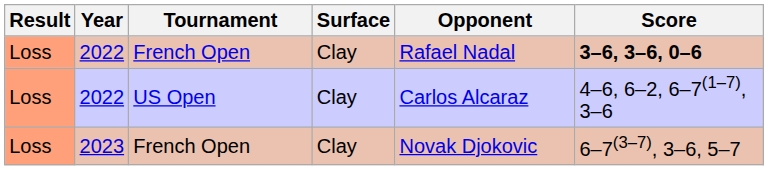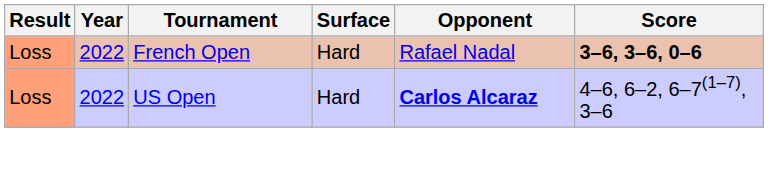2022 / French Open | Surface: Clay -> Hard
2022 / US Open | Surface: Clay -> Hard
2022 / US Open | Opponent: normal -> bold
- row: Loss | 2023 | French Open | Clay | Novak Djokovic | 6–7(3–7), 3–6, 5–7
